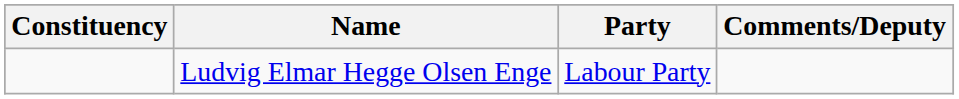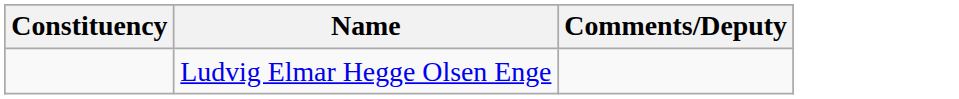- column: Party | Labour Party
